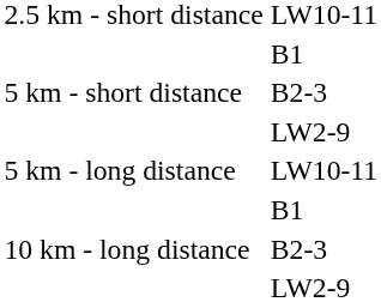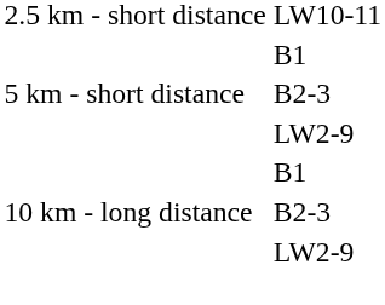- row: 5 km - long distance | LW10-11
